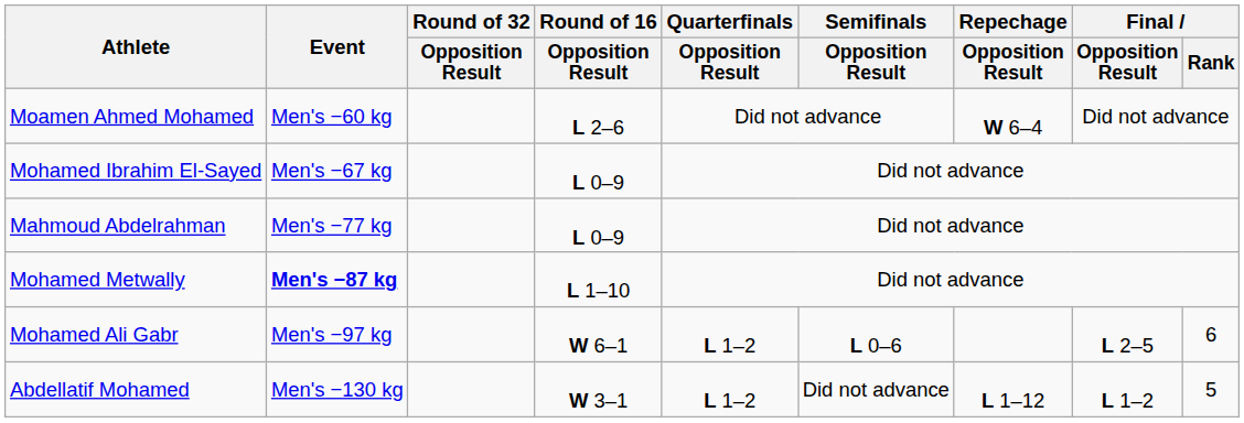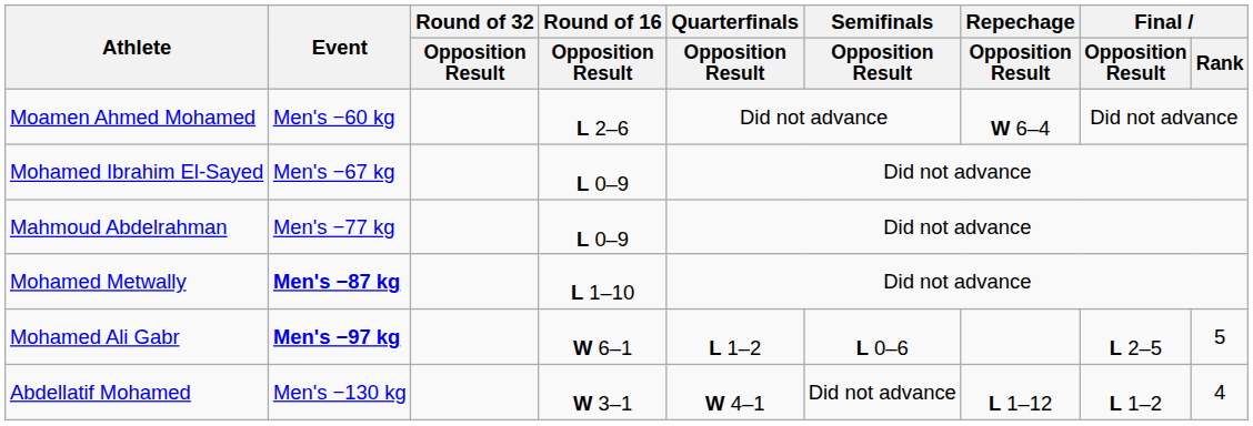Mohamed Ali Gabr | Event: normal -> bold
Mohamed Ali Gabr | Final / Rank: 6 -> 5
Abdellatif Mohamed | Quarterfinals / Opposition Result: L 1–2 -> W 4–1
Abdellatif Mohamed | Final / Rank: 5 -> 4
